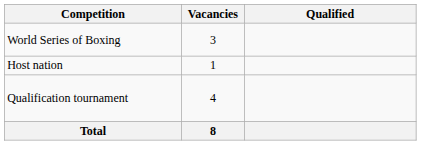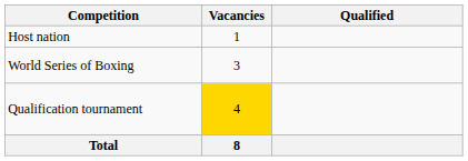rows swapped: Host nation <-> World Series of Boxing
Qualification tournament | Vacancies: no background -> gold background
